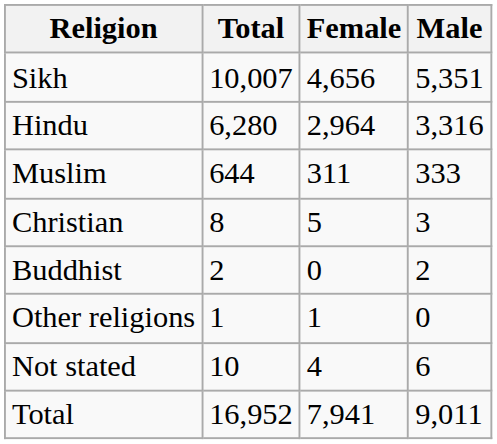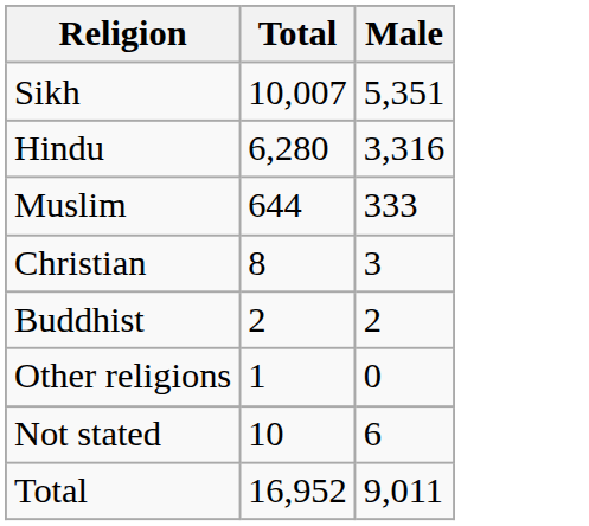- column: Female | 4,656 | 2,964 | 311 | 5 | 0 | 1 | 4 | 7,941
